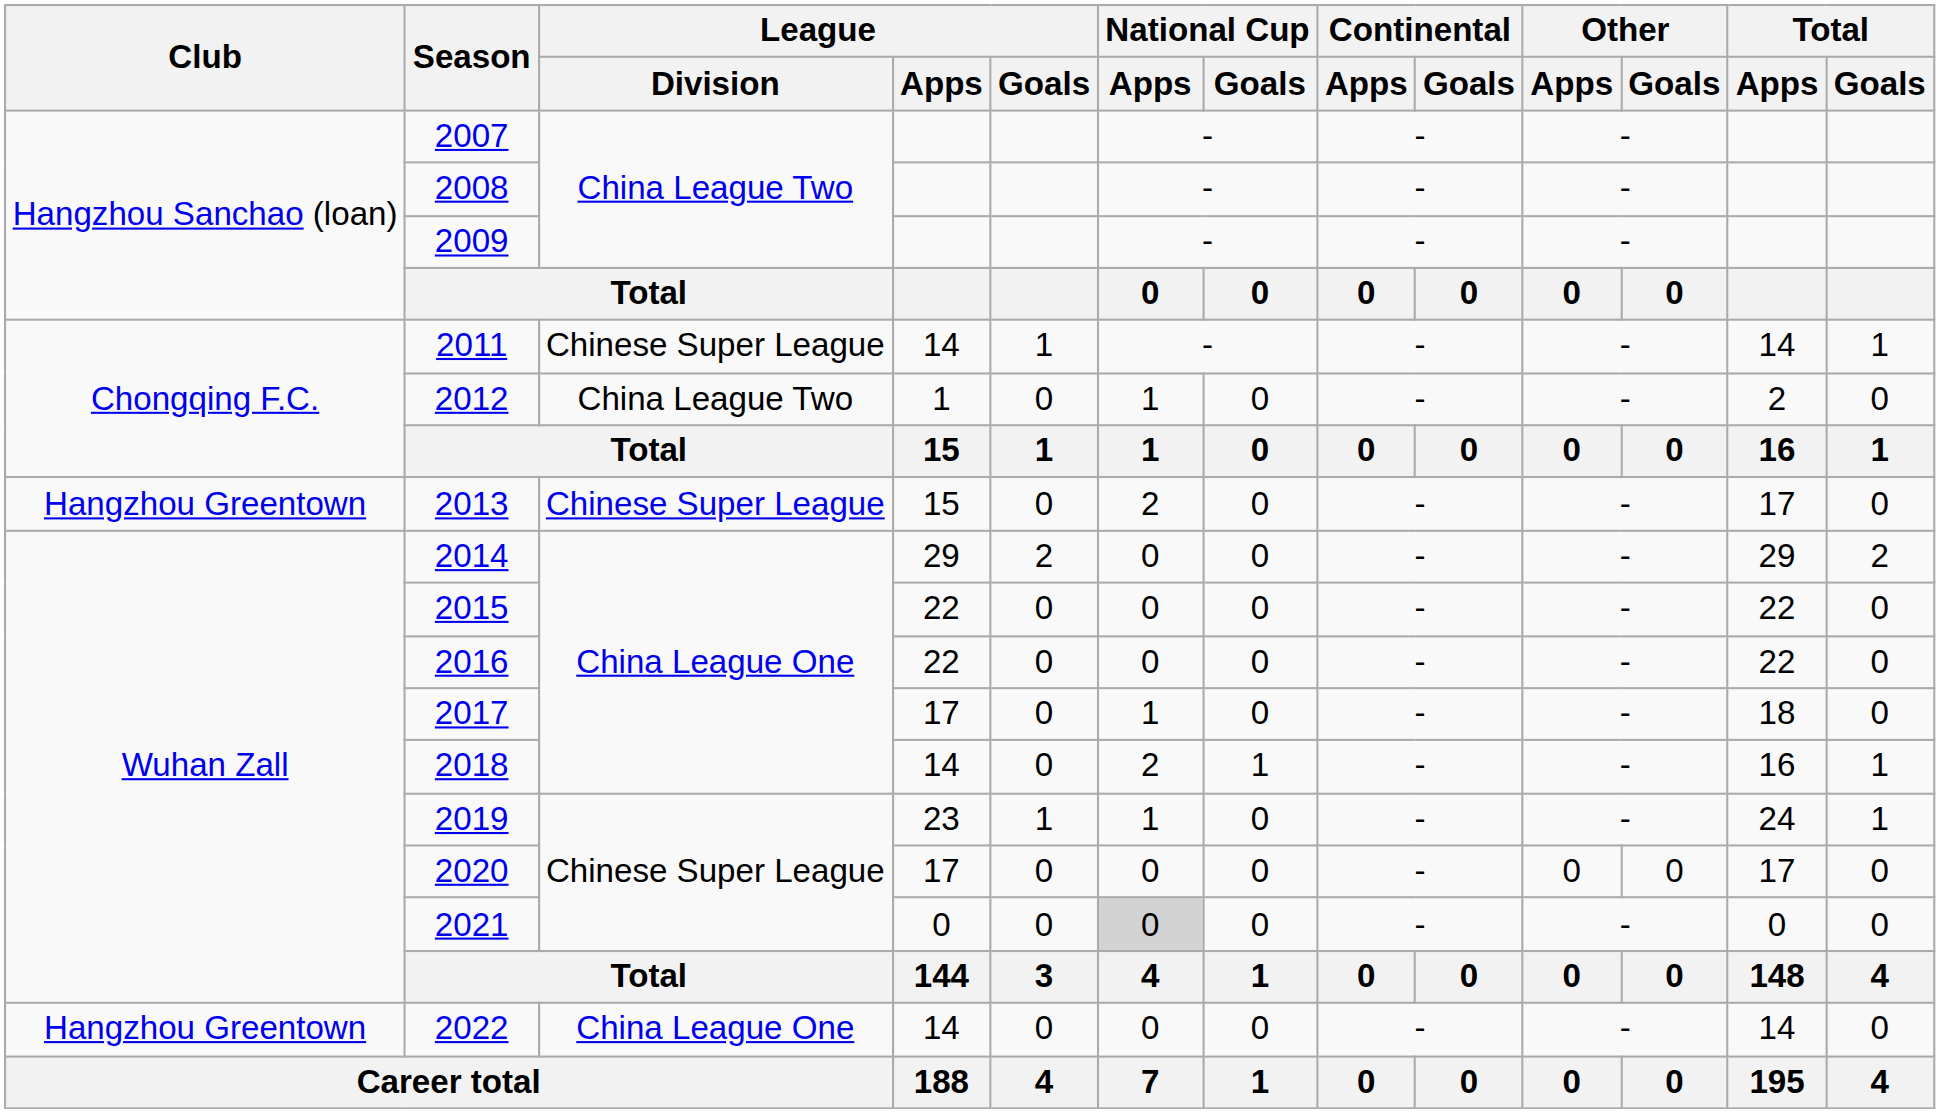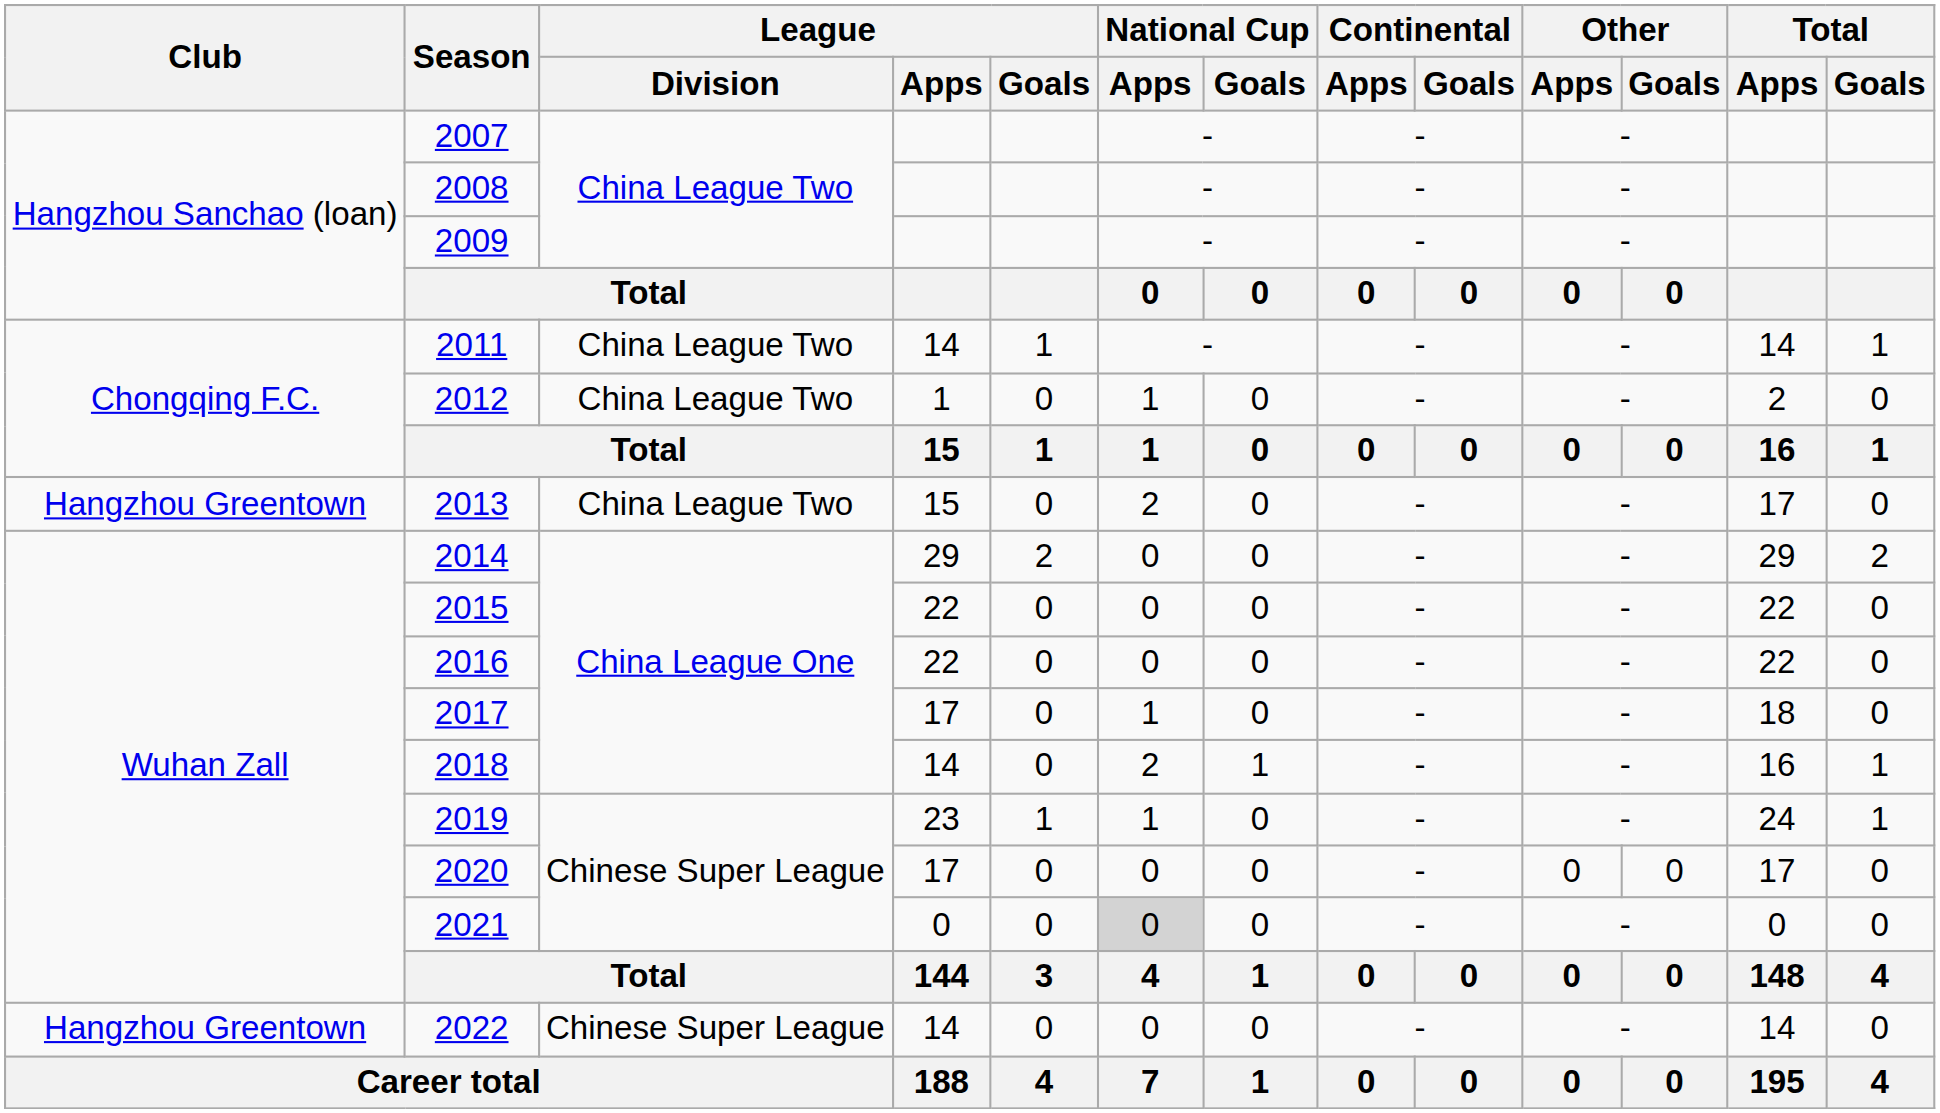2011 | League / Division: Chinese Super League -> China League Two
2013 | League / Division: Chinese Super League -> China League Two
2022 | League / Division: China League One -> Chinese Super League
